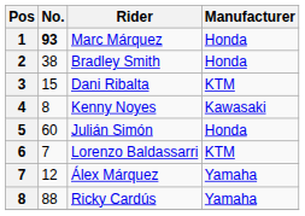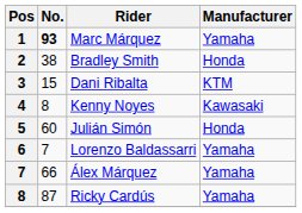Marc Márquez | Manufacturer: Honda -> Yamaha
Lorenzo Baldassarri | Manufacturer: KTM -> Yamaha
Álex Márquez | No.: 12 -> 66
Ricky Cardús | No.: 88 -> 87
